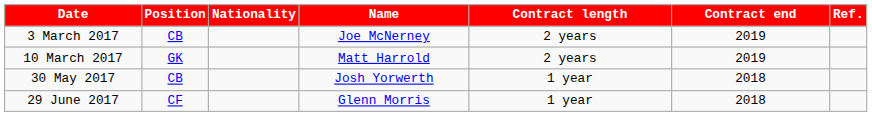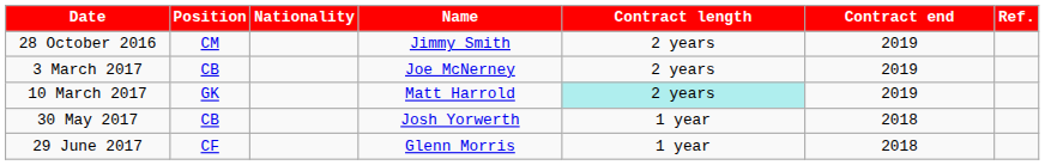+ row: 28 October 2016 | CM | Jimmy Smith | 2 years | 2019
10 March 2017 | Contract length: no background -> paleturquoise background
